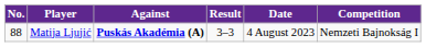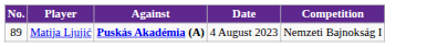- column: Result | 3–3
Matija Ljujić | No.: 88 -> 89
